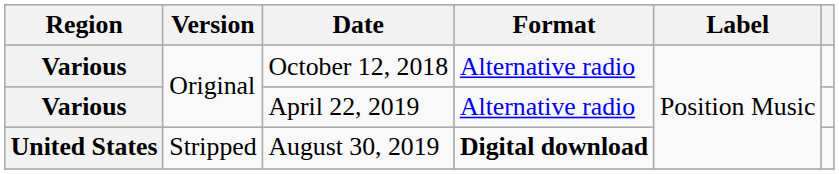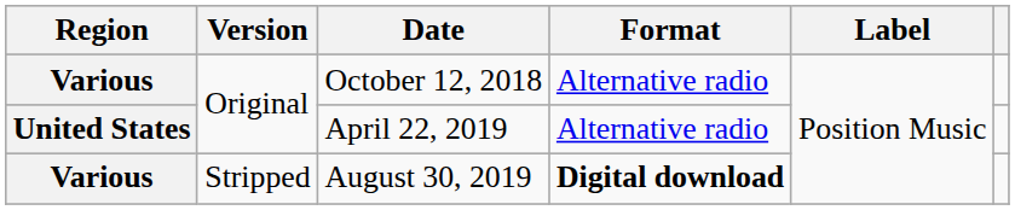April 22, 2019 | Region: Various -> United States
August 30, 2019 | Region: United States -> Various
